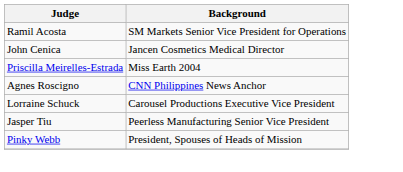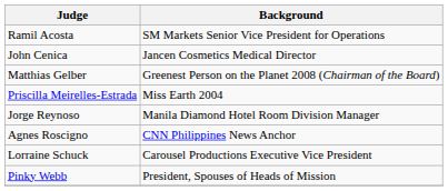+ row: Matthias Gelber | Greenest Person on the Planet 2008 (Chairman of the Board)
+ row: Jorge Reynoso | Manila Diamond Hotel Room Division Manager
- row: Jasper Tiu | Peerless Manufacturing Senior Vice President
